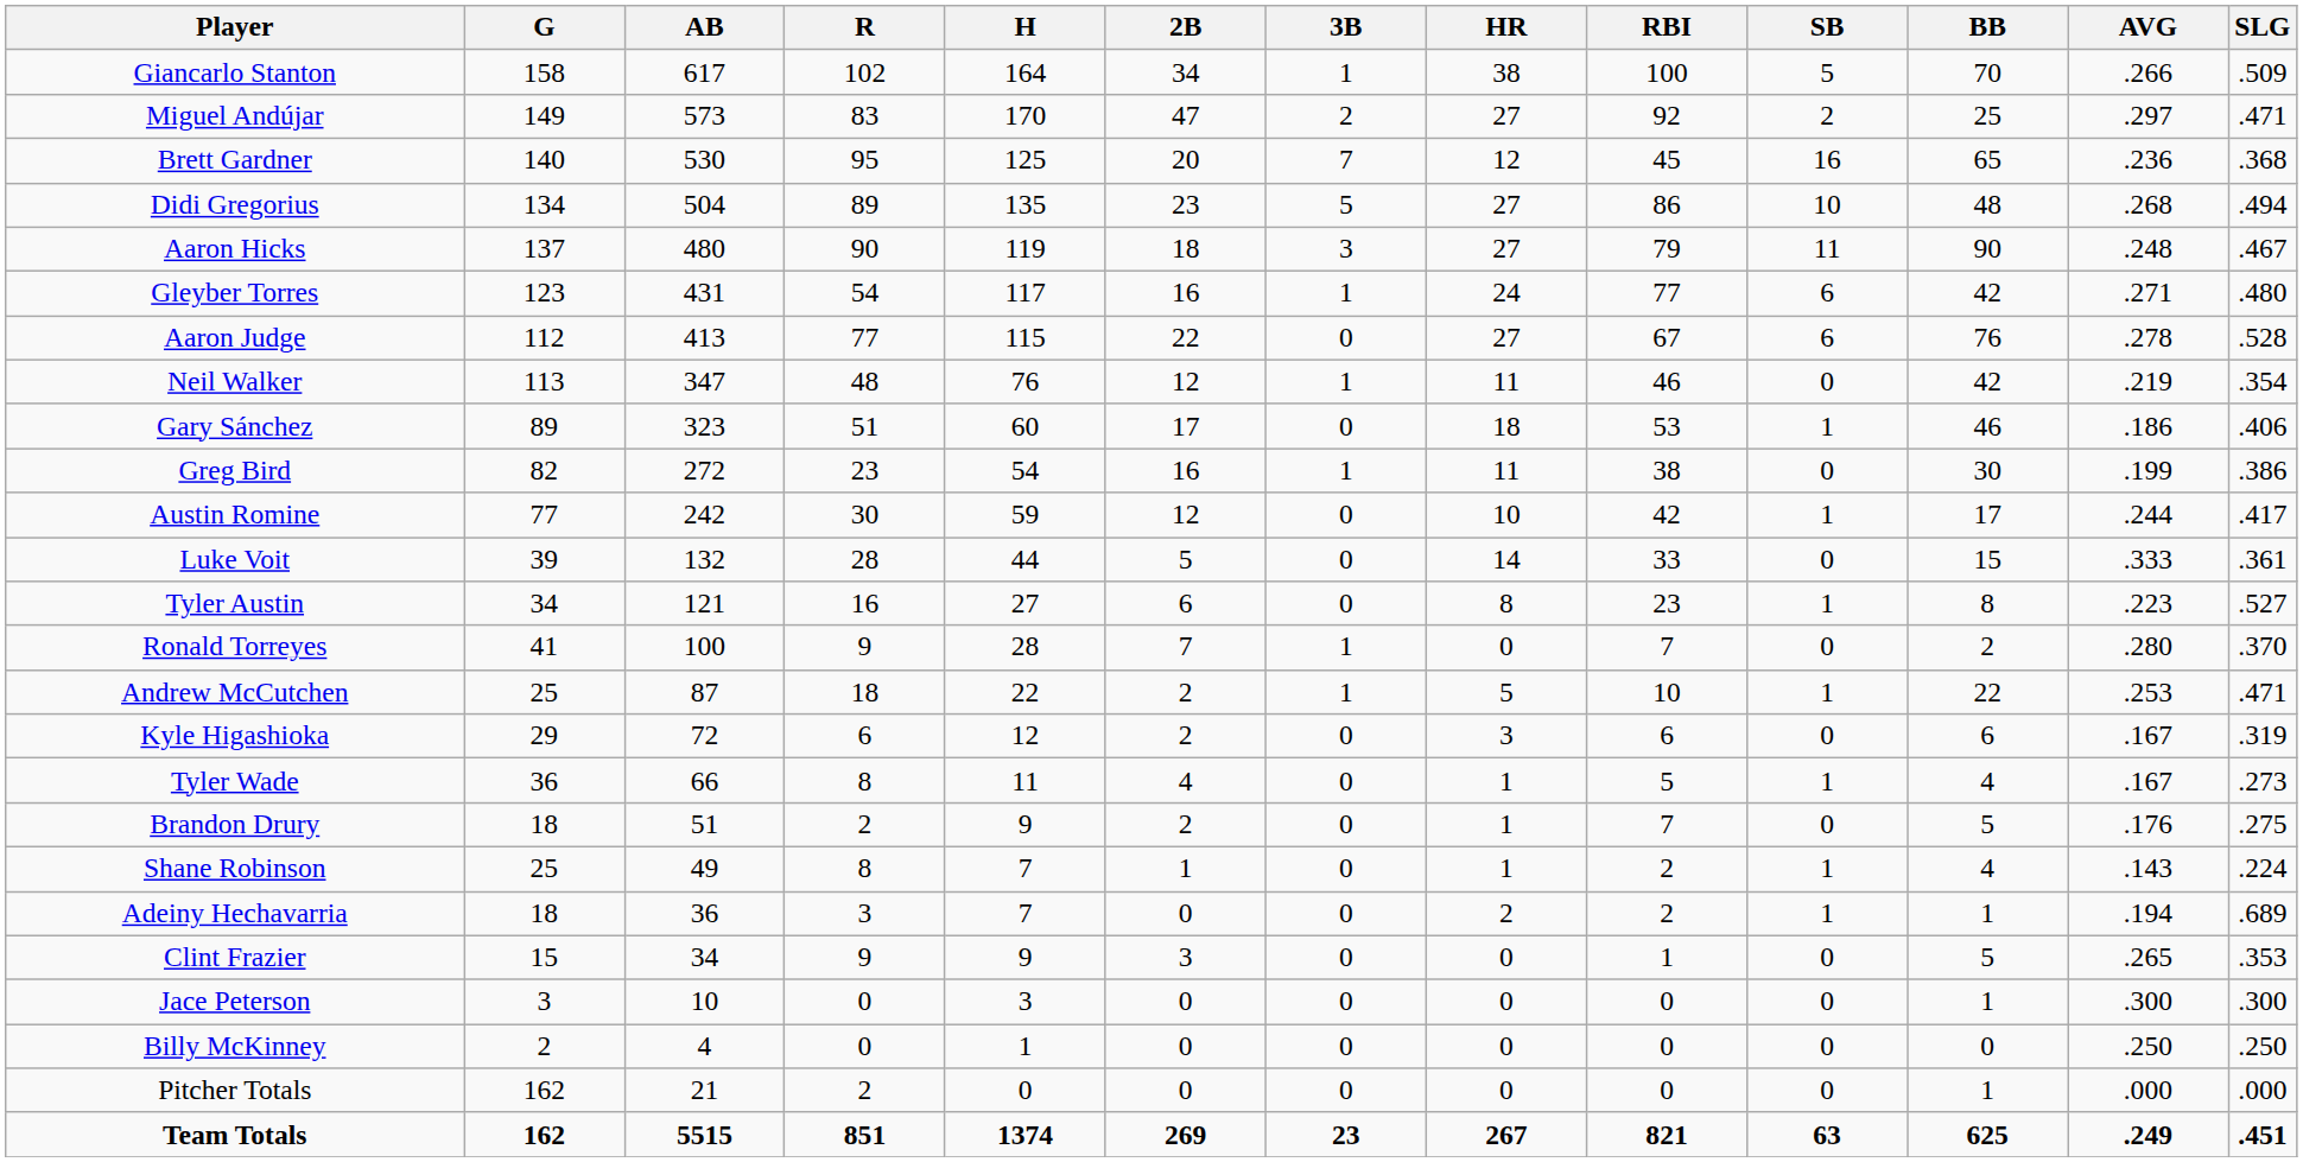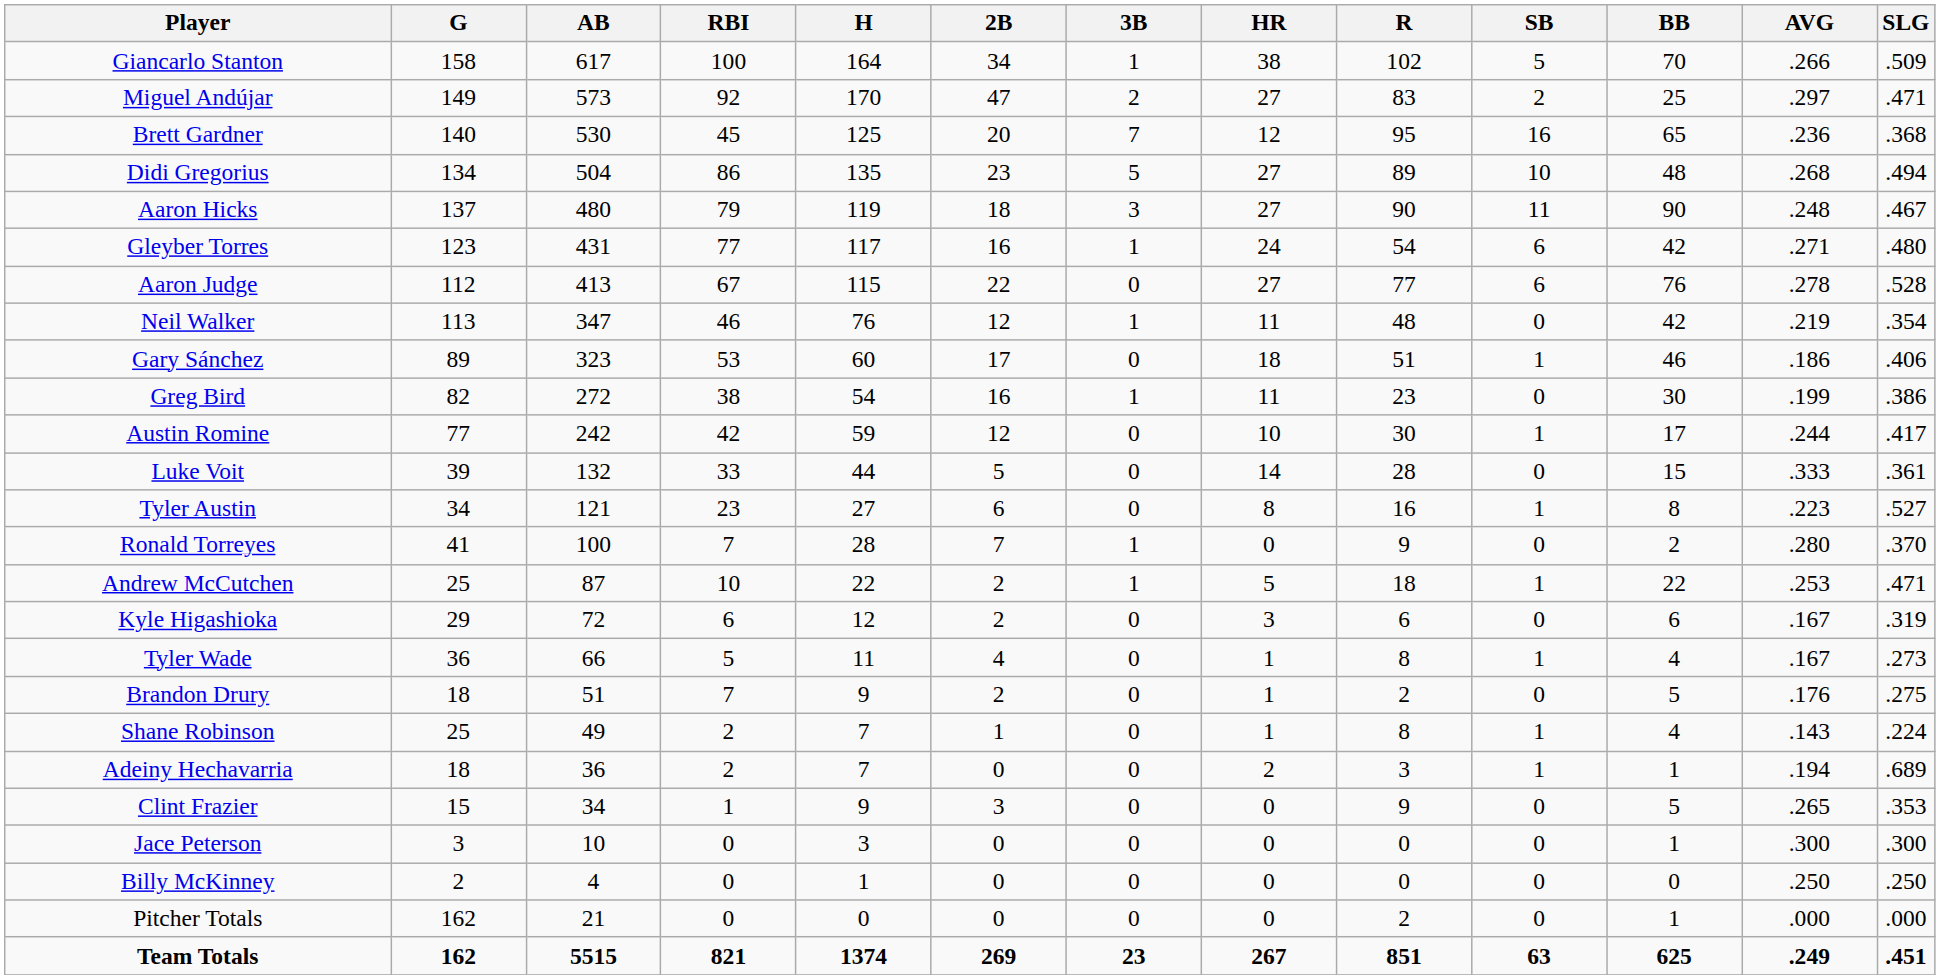columns swapped: R <-> RBI
